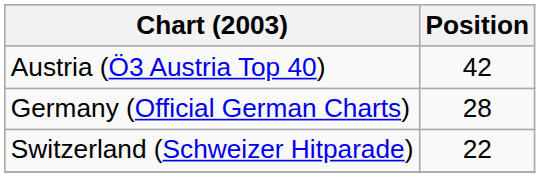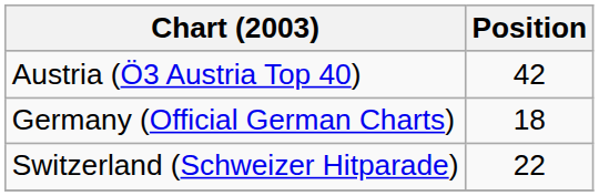Germany (Official German Charts) | Position: 28 -> 18
